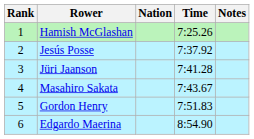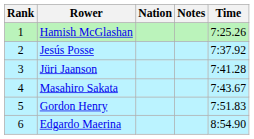columns swapped: Time <-> Notes
